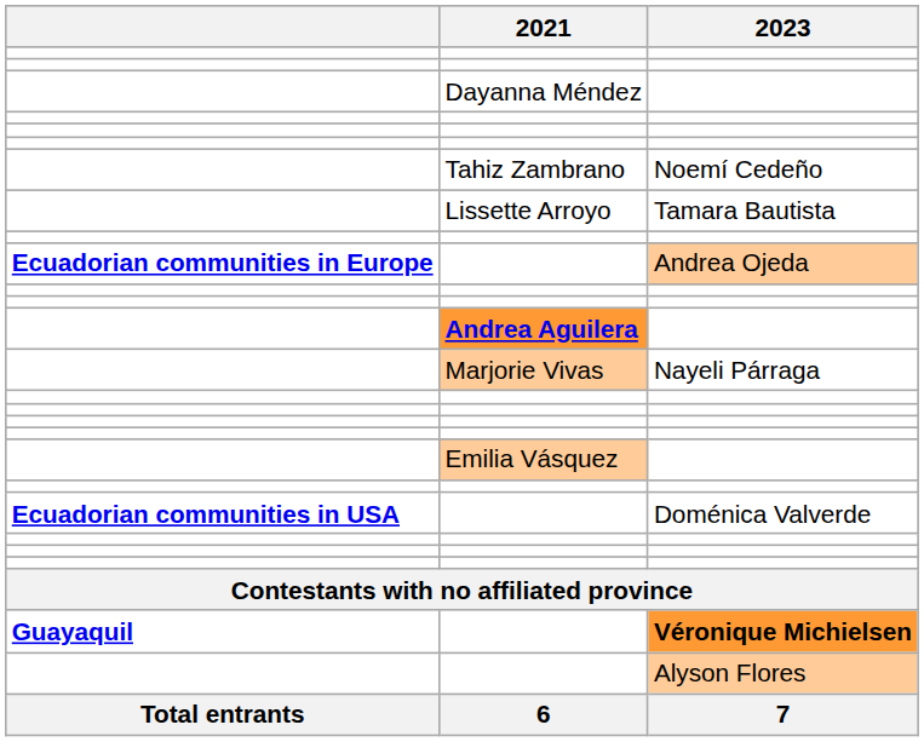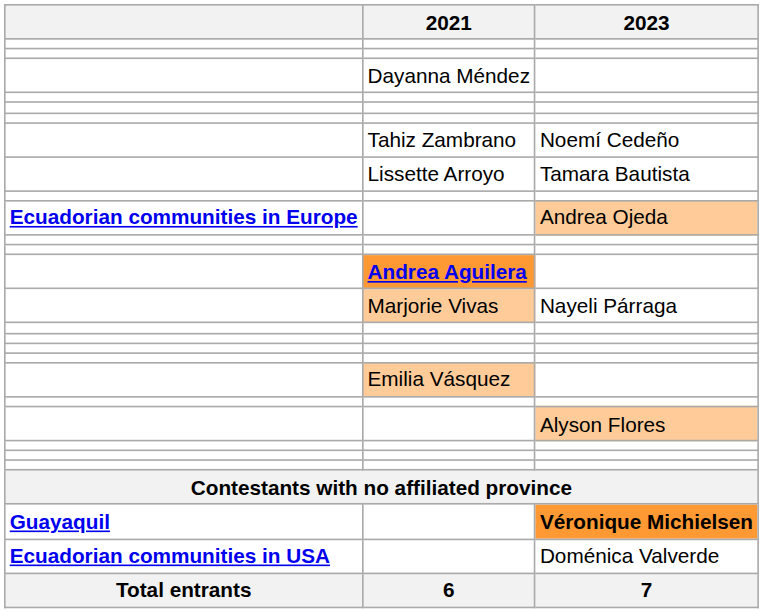rows swapped: Alyson Flores <-> Doménica Valverde
